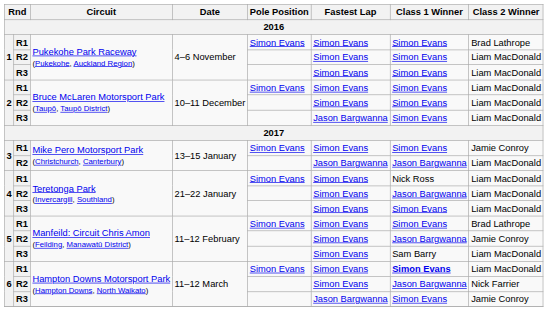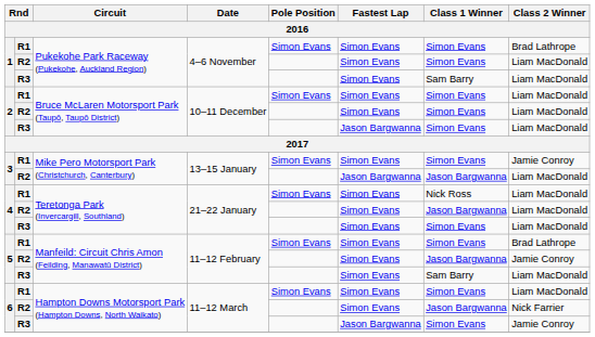1 / R3 | Class 1 Winner: Simon Evans -> Sam Barry
6 / R1 | Class 1 Winner: bold -> normal
